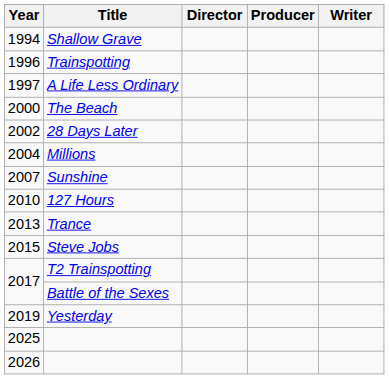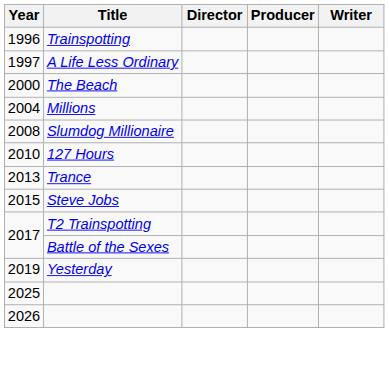- row: 1994 | Shallow Grave
- row: 2002 | 28 Days Later
- row: 2007 | Sunshine
+ row: 2008 | Slumdog Millionaire
